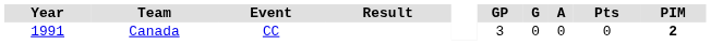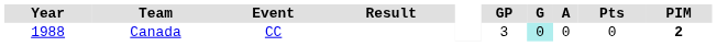Canada | Year: 1991 -> 1988
Canada | G: no background -> paleturquoise background
